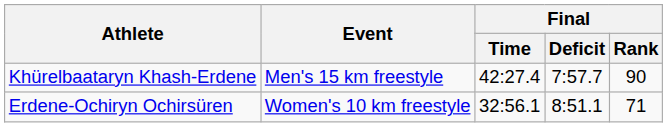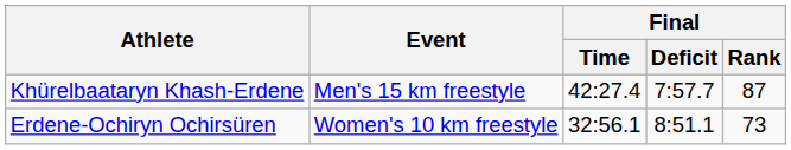Khürelbaataryn Khash-Erdene | Final / Rank: 90 -> 87
Erdene-Ochiryn Ochirsüren | Final / Rank: 71 -> 73
